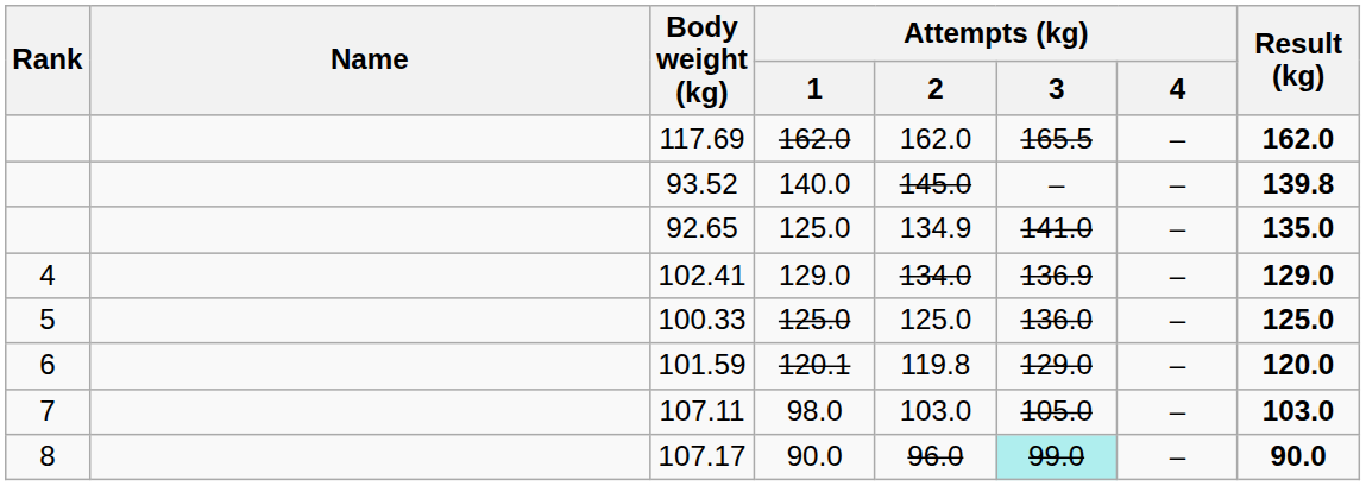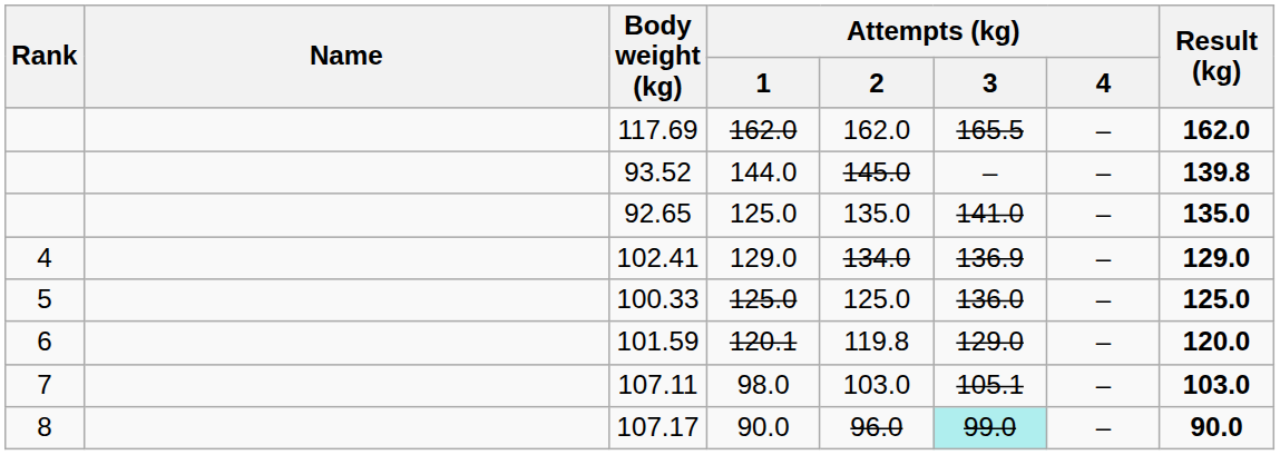93.52 | Attempts (kg) / 1: 140.0 -> 144.0
92.65 | Attempts (kg) / 2: 134.9 -> 135.0
107.11 | Attempts (kg) / 3: 105.0 -> 105.1
